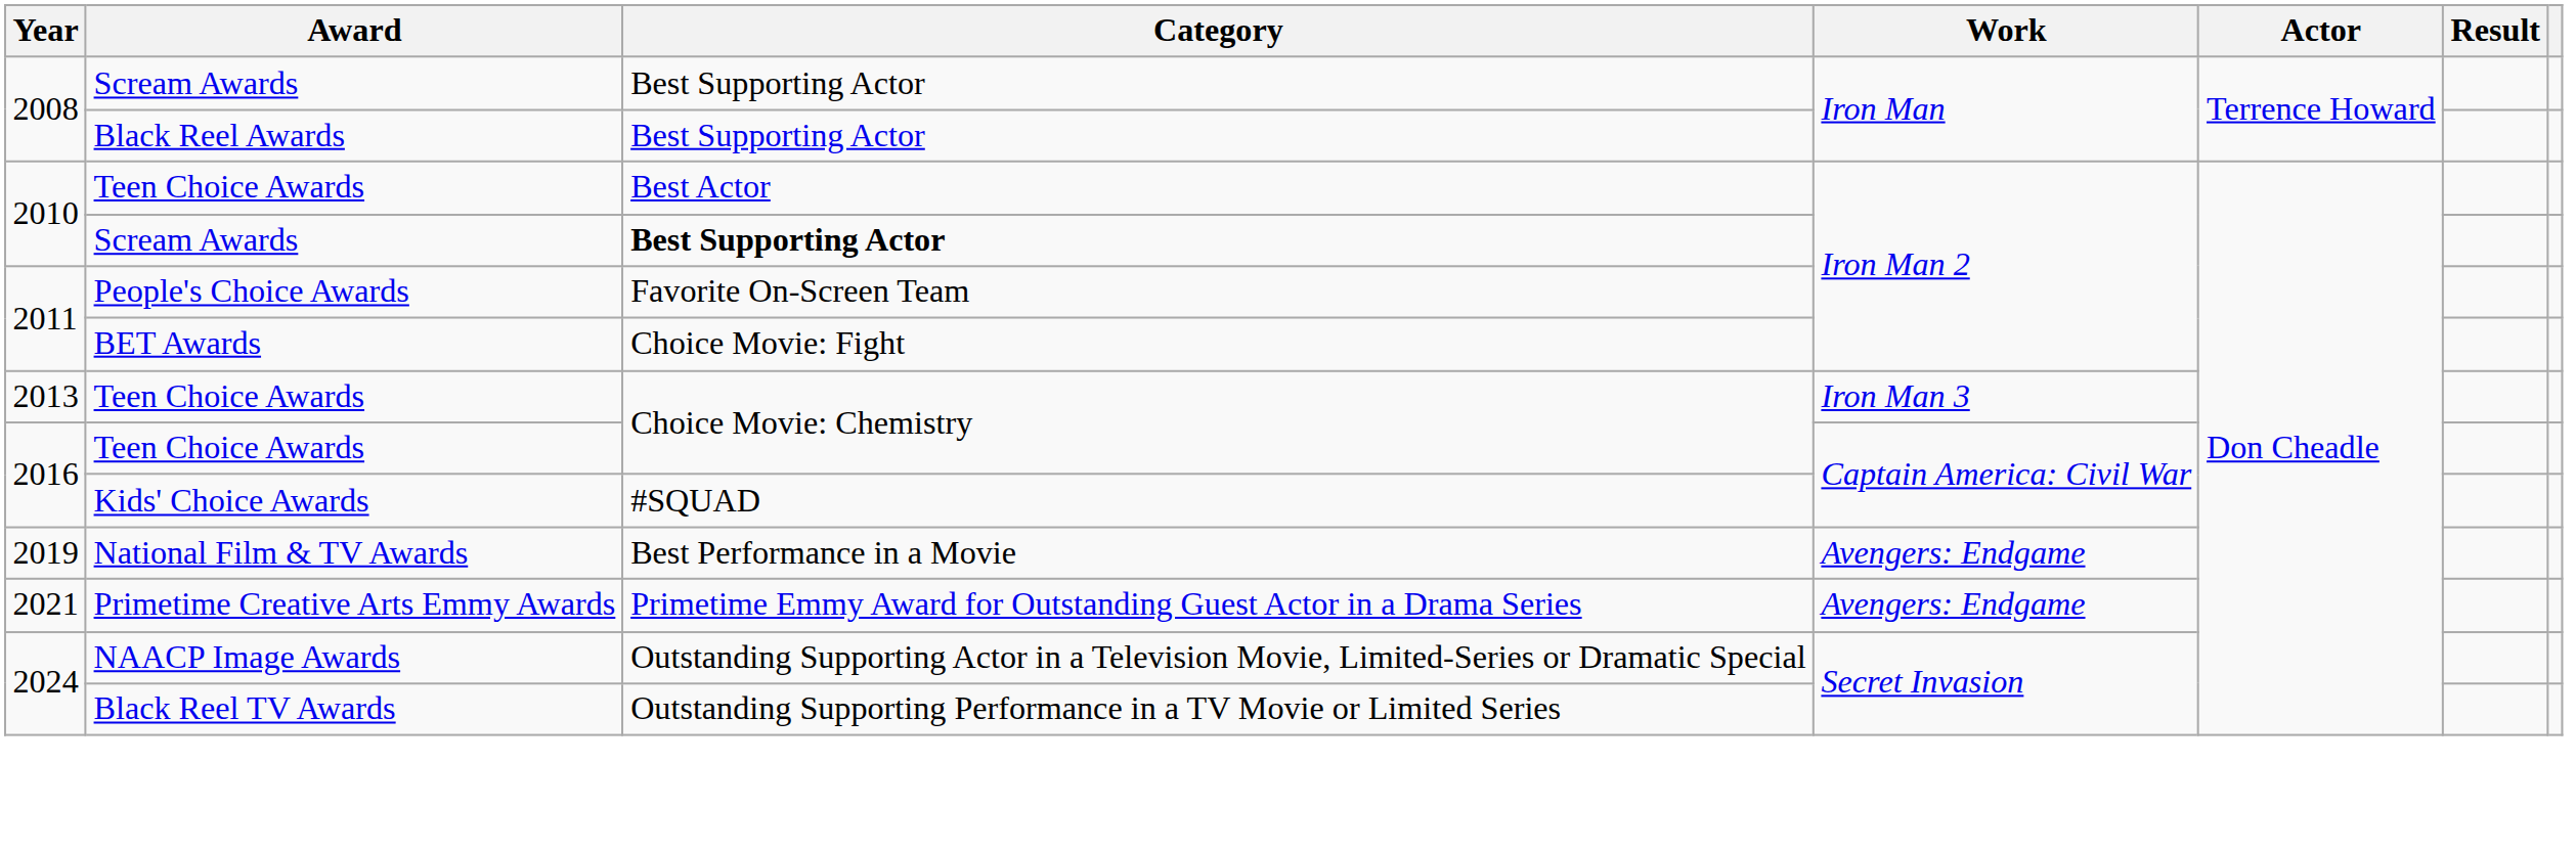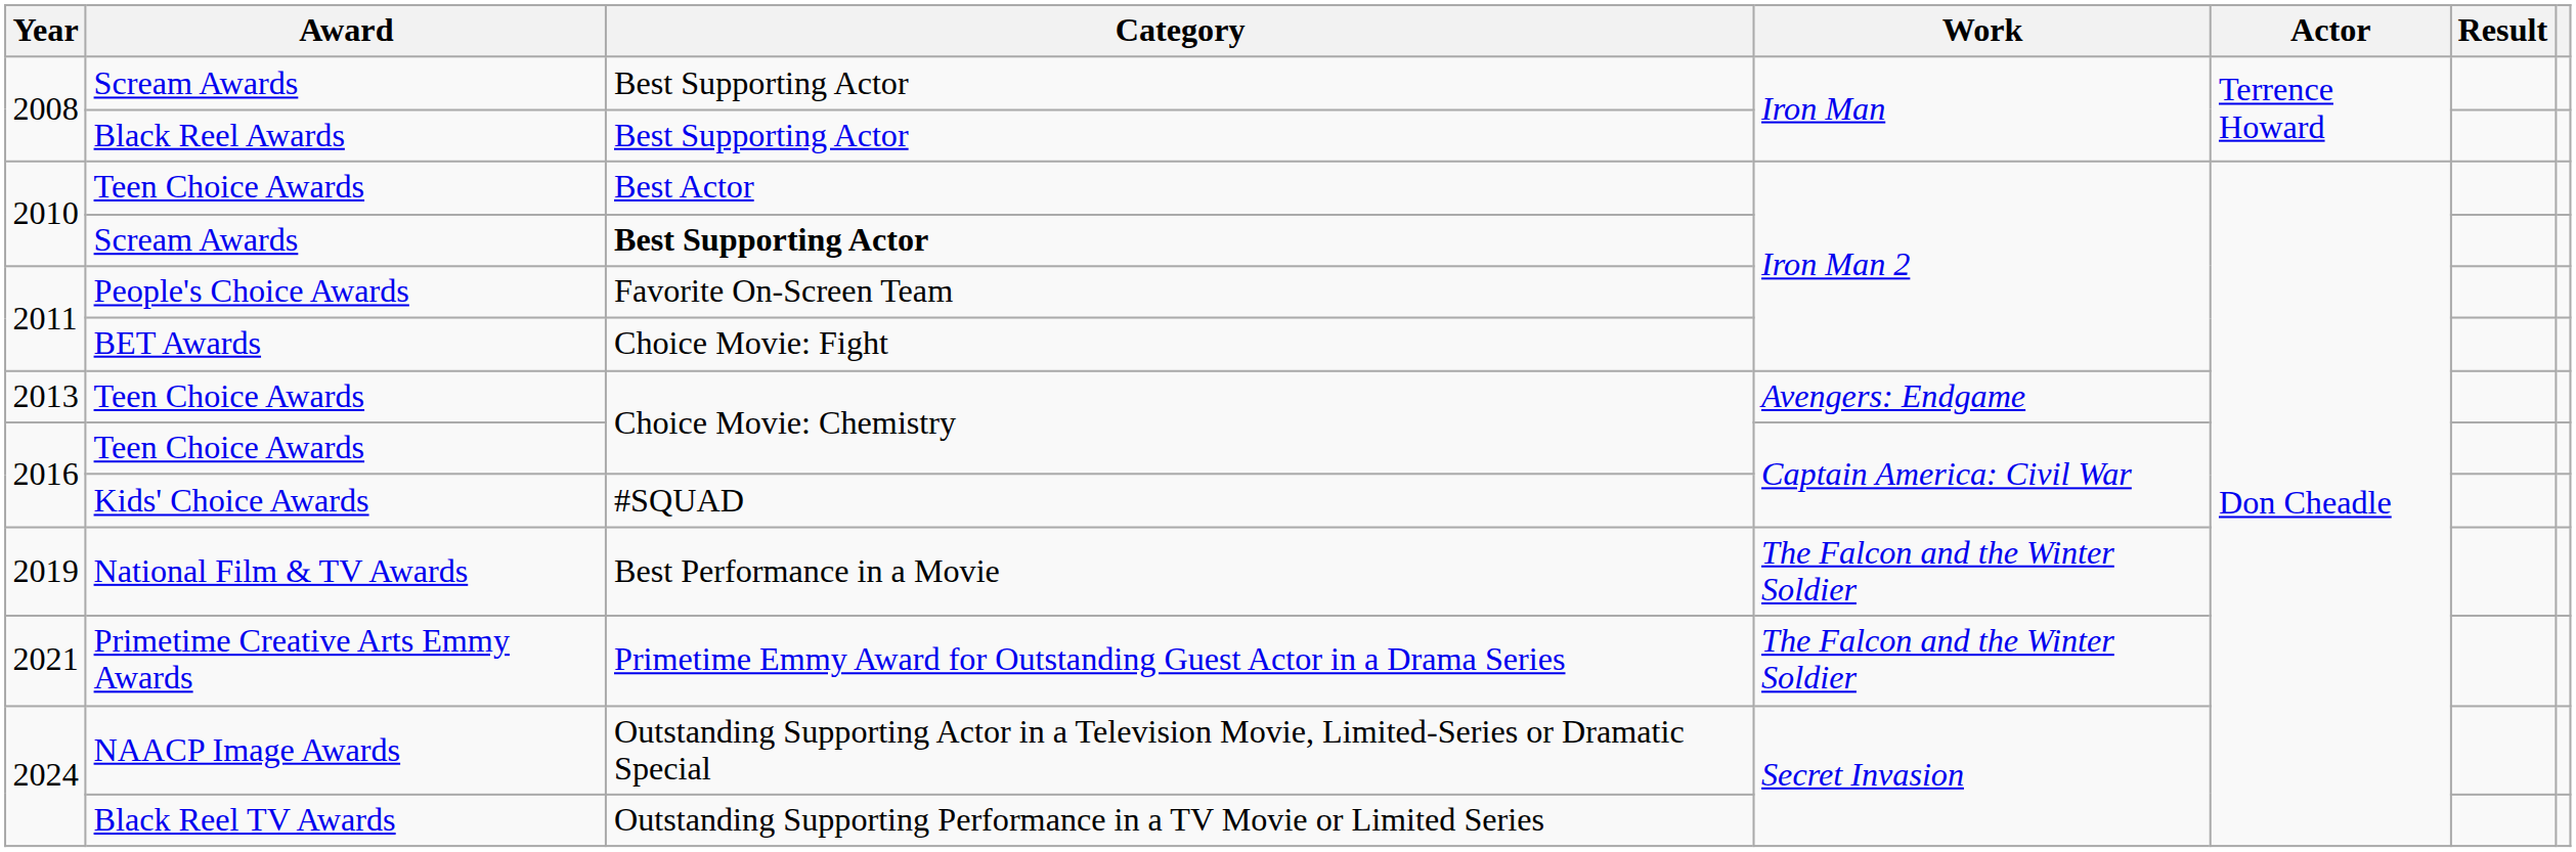2013 / Teen Choice Awards | Work: Iron Man 3 -> Avengers: Endgame
National Film & TV Awards | Work: Avengers: Endgame -> The Falcon and the Winter Soldier
Primetime Creative Arts Emmy Awards | Work: Avengers: Endgame -> The Falcon and the Winter Soldier
